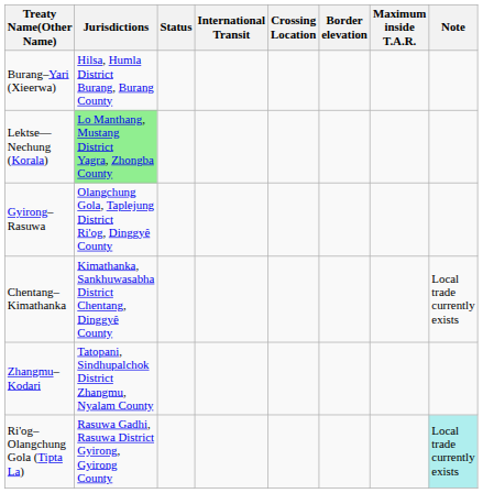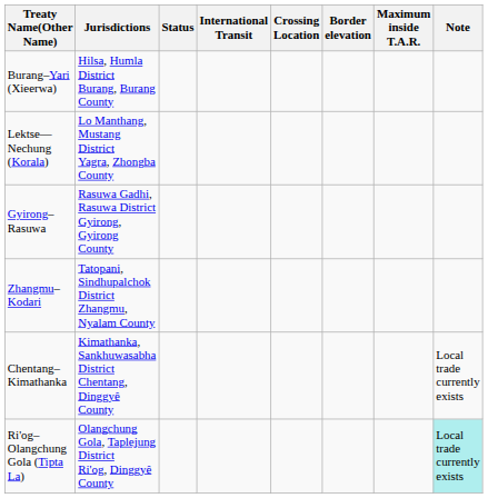Lektse—Nechung (Korala) | Jurisdictions: lightgreen background -> no background
Gyirong–Rasuwa | Jurisdictions: Olangchung Gola, Taplejung District Ri'og, Dinggyê County -> Rasuwa Gadhi, Rasuwa District Gyirong, Gyirong County
rows swapped: Zhangmu–Kodari <-> Chentang–Kimathanka
Ri'og–Olangchung Gola (Tipta La) | Jurisdictions: Rasuwa Gadhi, Rasuwa District Gyirong, Gyirong County -> Olangchung Gola, Taplejung District Ri'og, Dinggyê County
